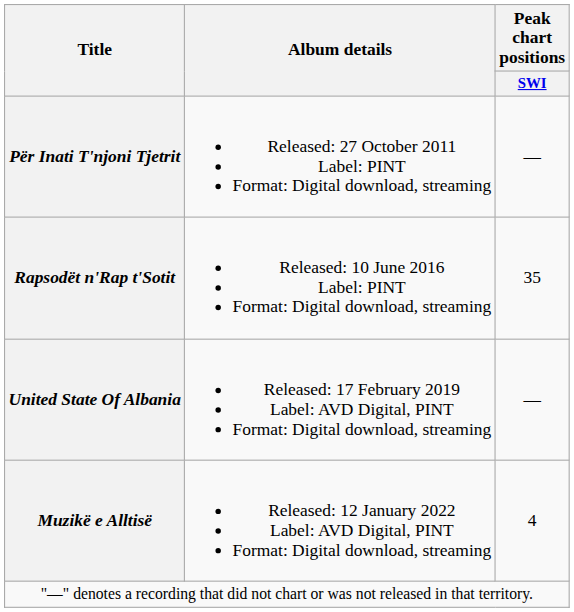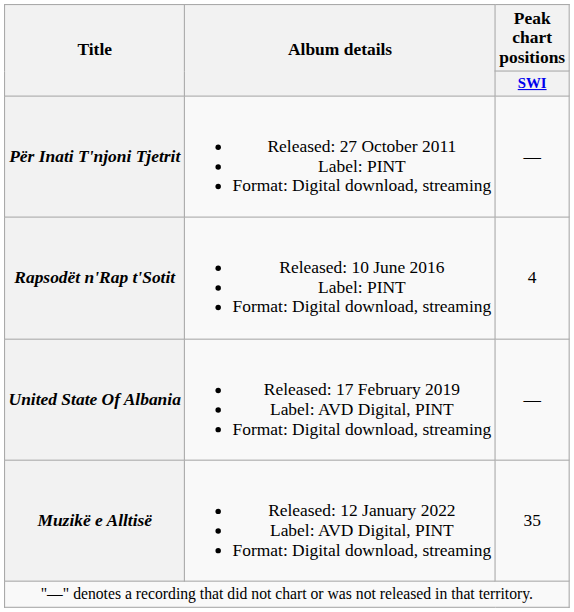Rapsodët n'Rap t'Sotit | Peak chart positions / SWI: 35 -> 4
Muzikë e Alltisë | Peak chart positions / SWI: 4 -> 35
